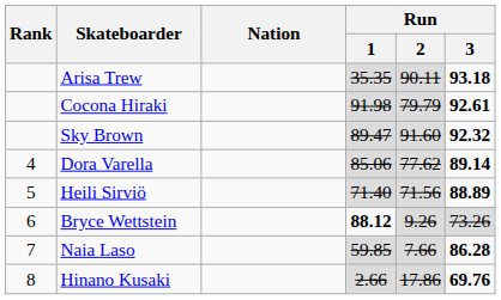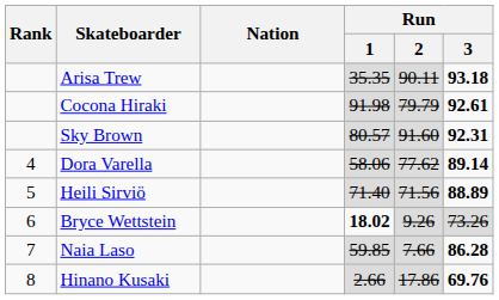Sky Brown | Run / 1: 89.47 -> 80.57
Sky Brown | Run / 3: 92.32 -> 92.31
Dora Varella | Run / 1: 85.06 -> 58.06
Bryce Wettstein | Run / 1: 88.12 -> 18.02
